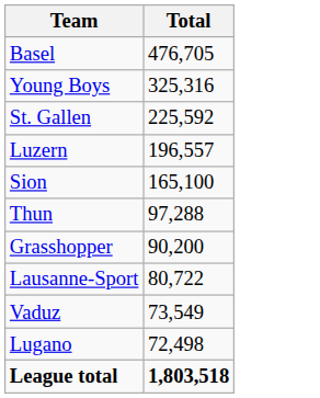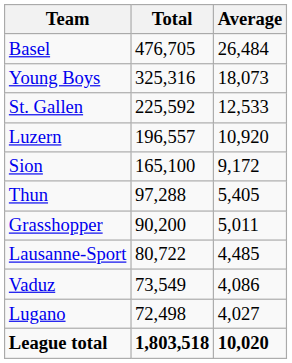+ column: Average | 26,484 | 18,073 | 12,533 | 10,920 | 9,172 | 5,405 | 5,011 | 4,485 | 4,086 | 4,027 | 10,020
